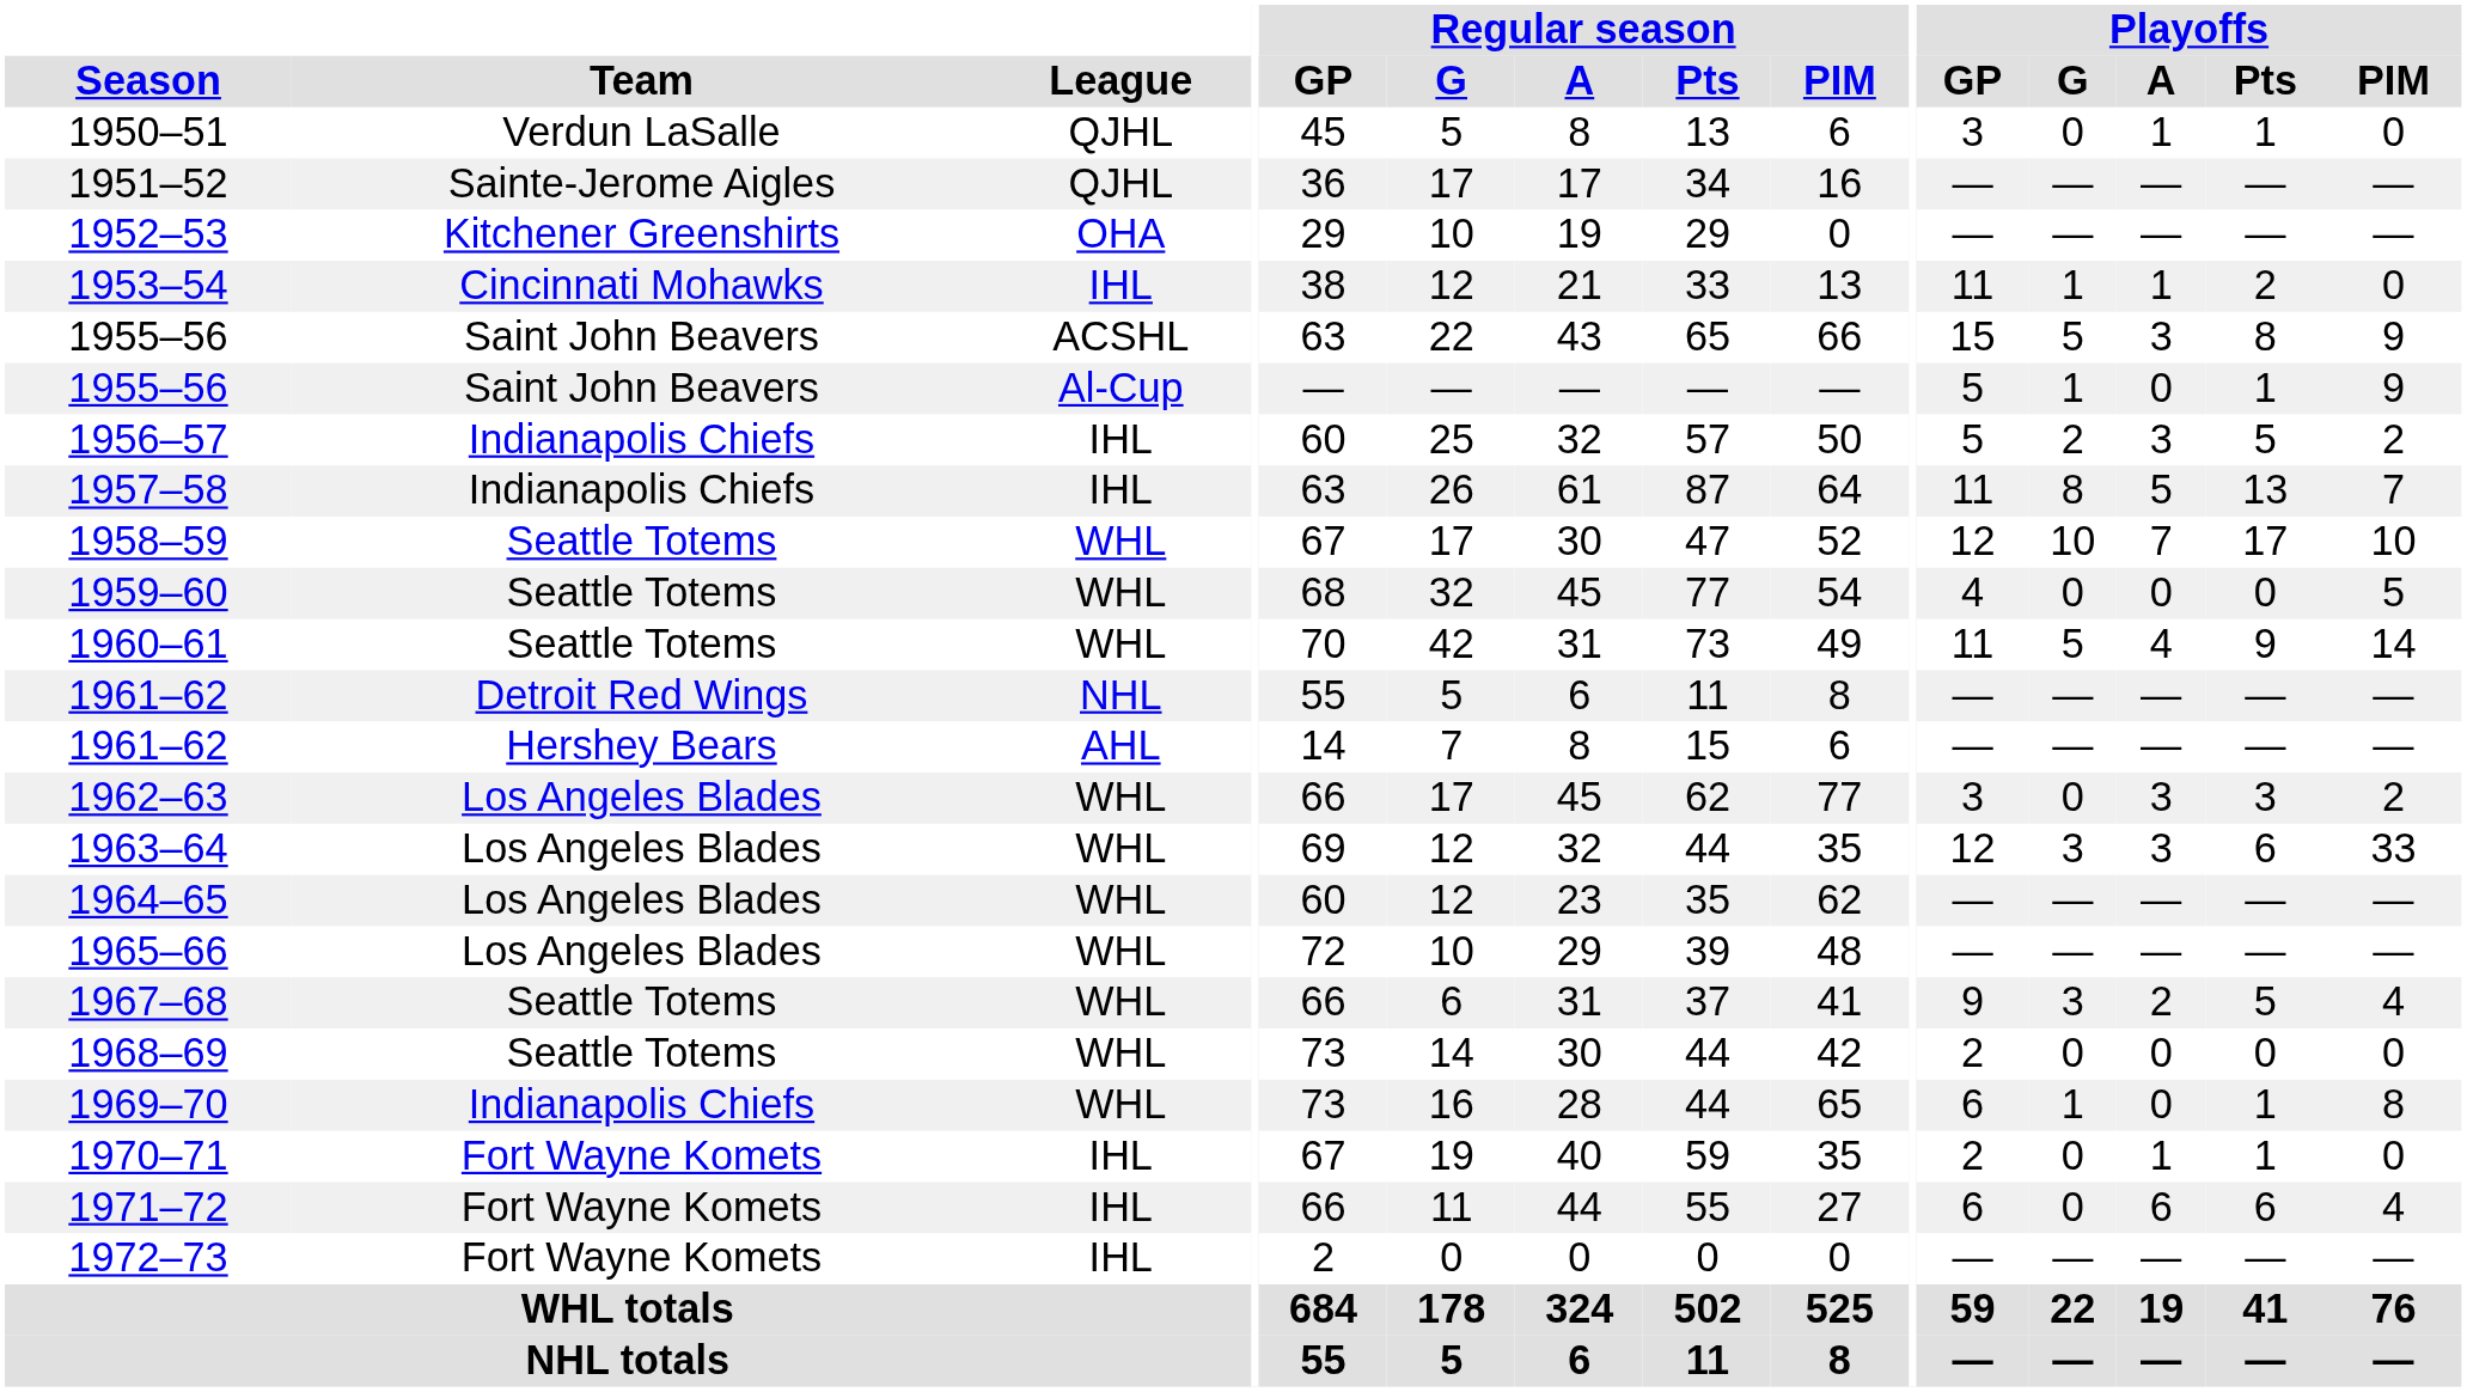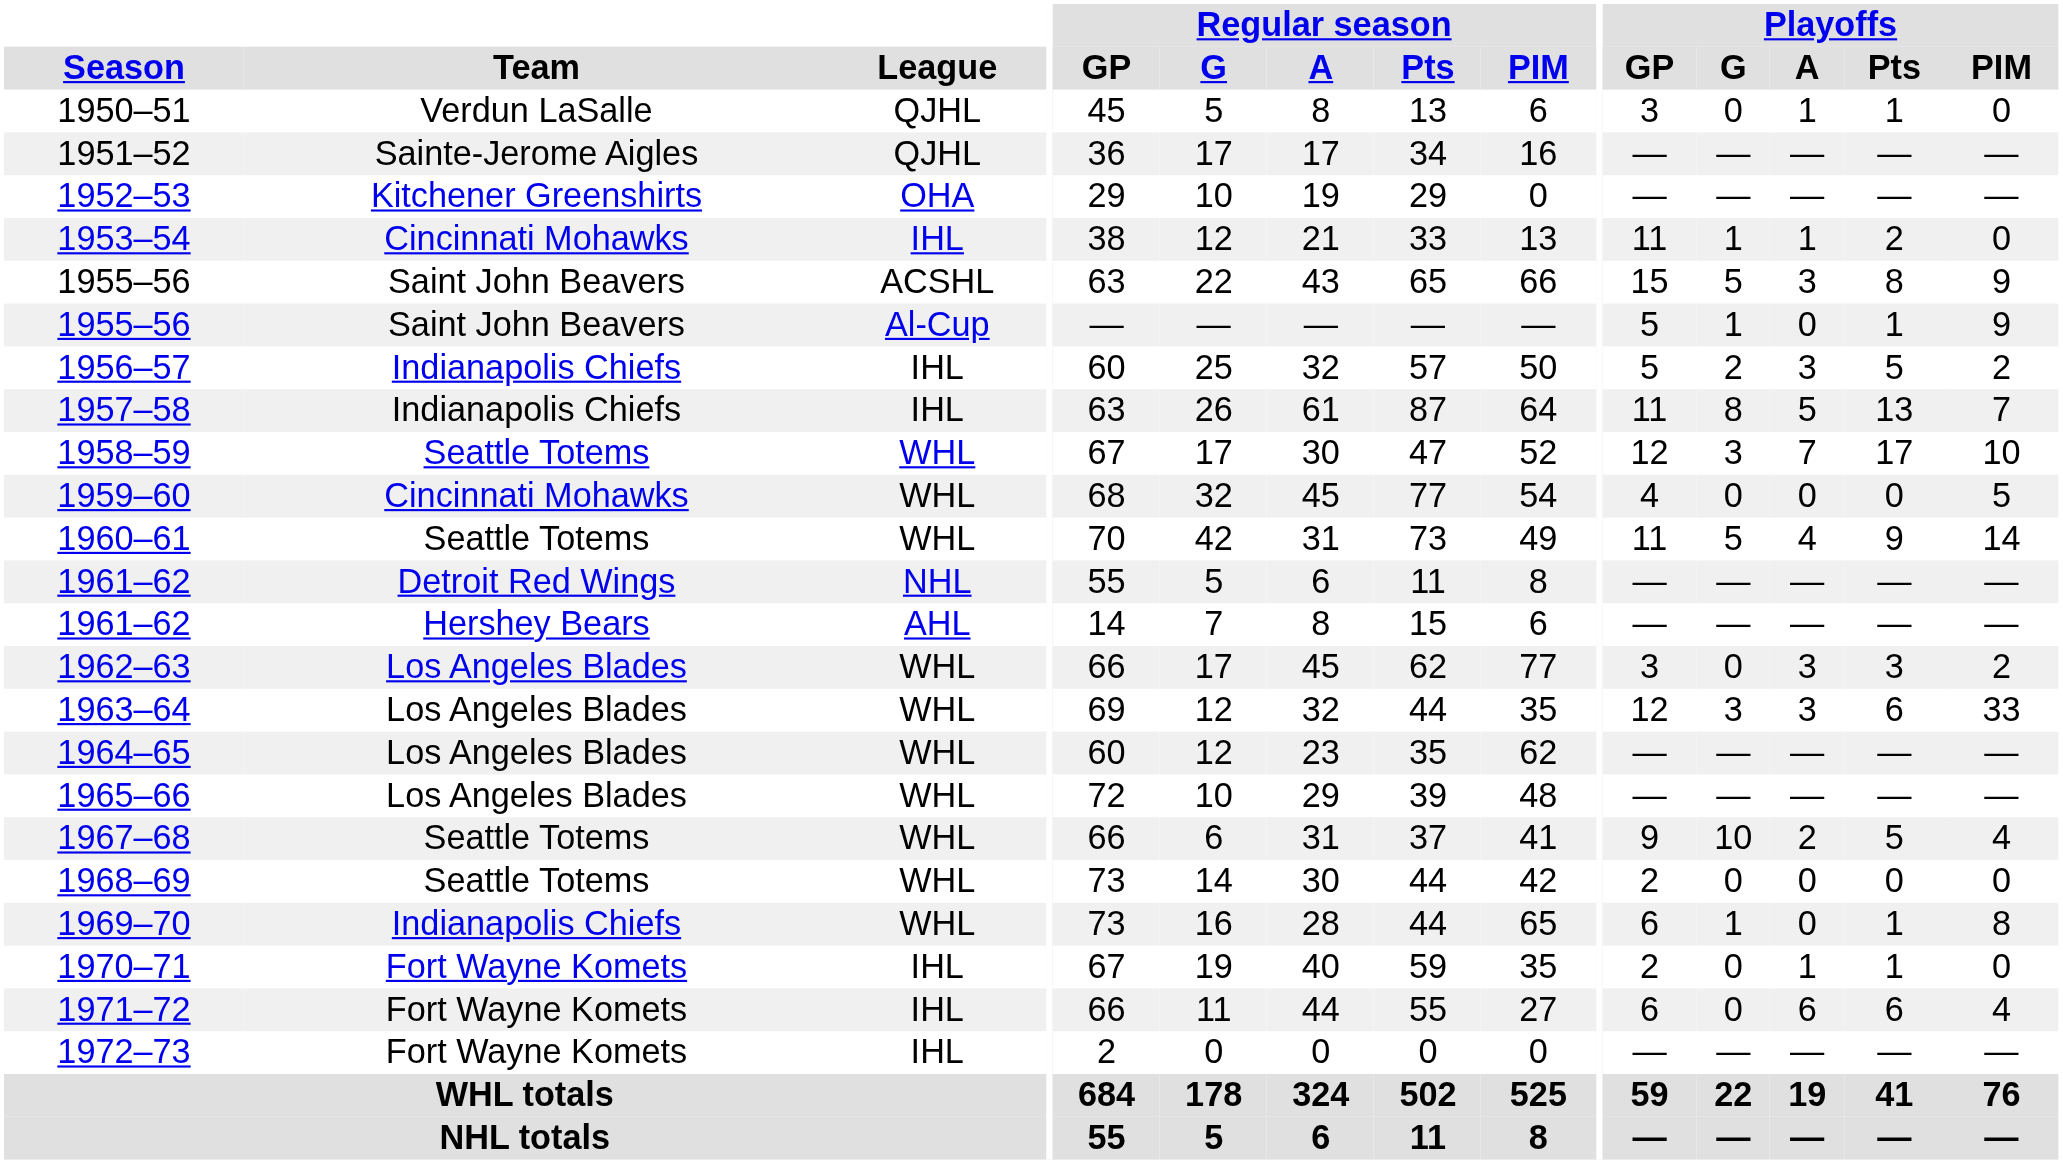1958–59 | Playoffs / G: 10 -> 3
1959–60 | Team: Seattle Totems -> Cincinnati Mohawks
1967–68 | Playoffs / G: 3 -> 10
